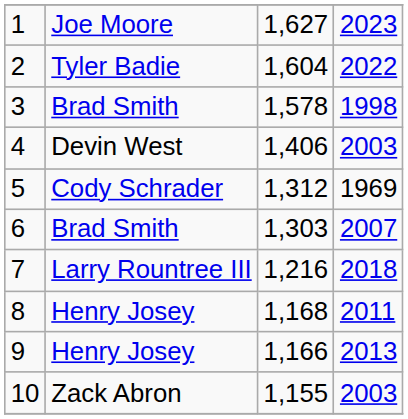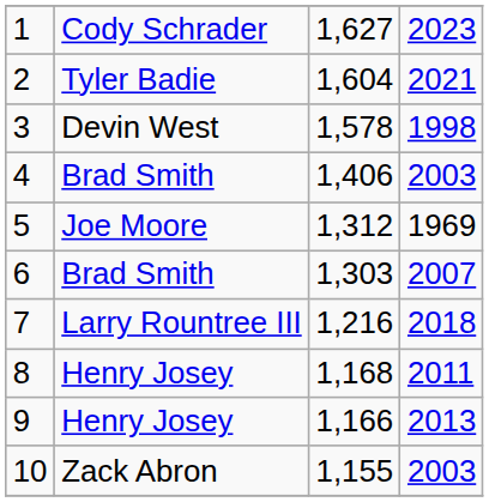1 | column 2: Joe Moore -> Cody Schrader
2 | column 4: 2022 -> 2021
3 | column 2: Brad Smith -> Devin West
4 | column 2: Devin West -> Brad Smith
5 | column 2: Cody Schrader -> Joe Moore
